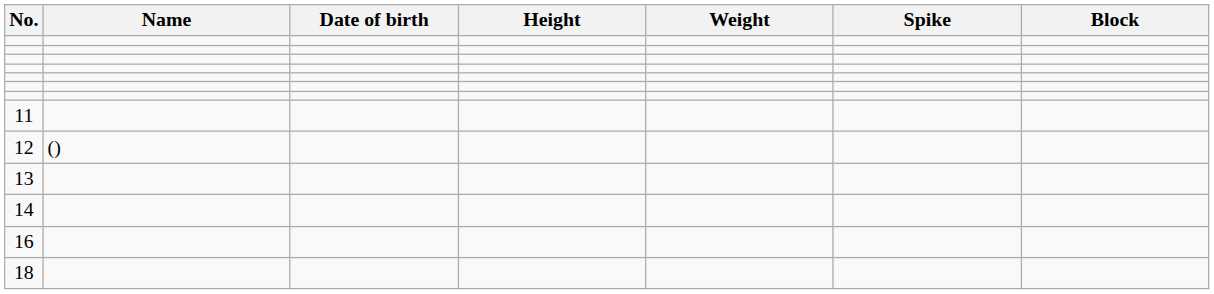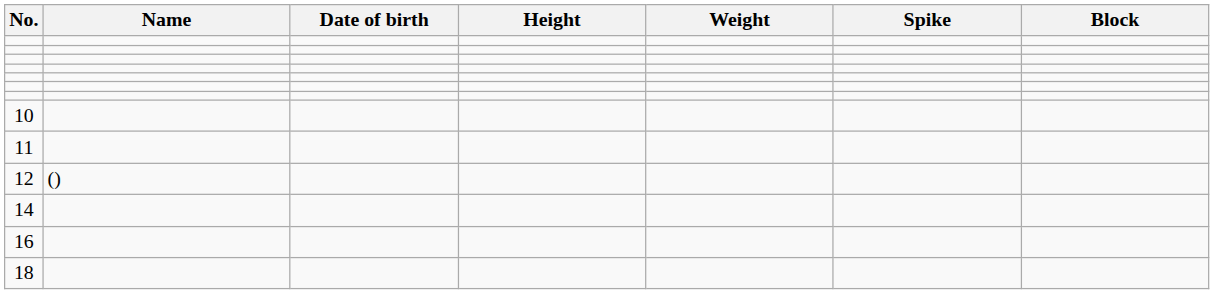+ row: 10
- row: 13
